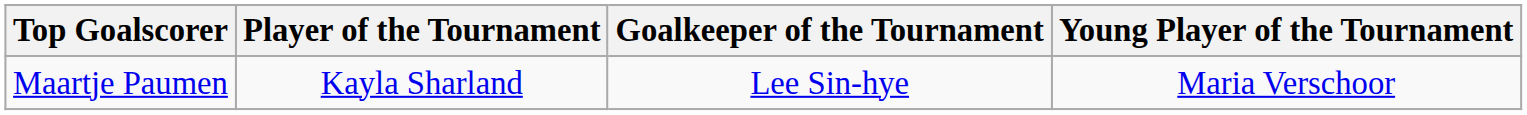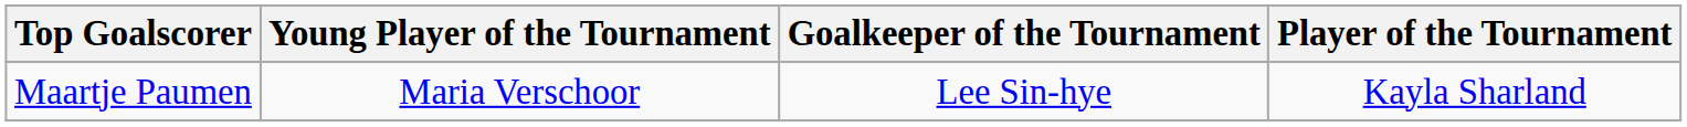columns swapped: Player of the Tournament <-> Young Player of the Tournament
